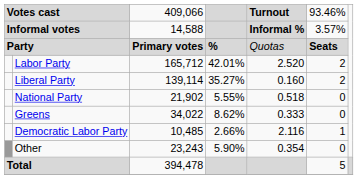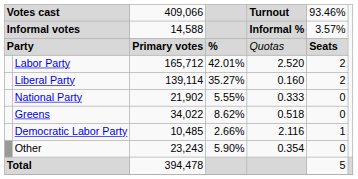National Party | column 5: 0.518 -> 0.333
Greens | column 5: 0.333 -> 0.518
